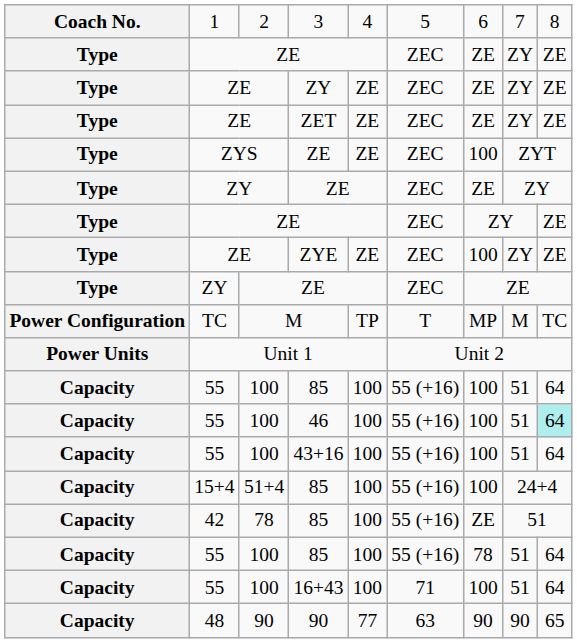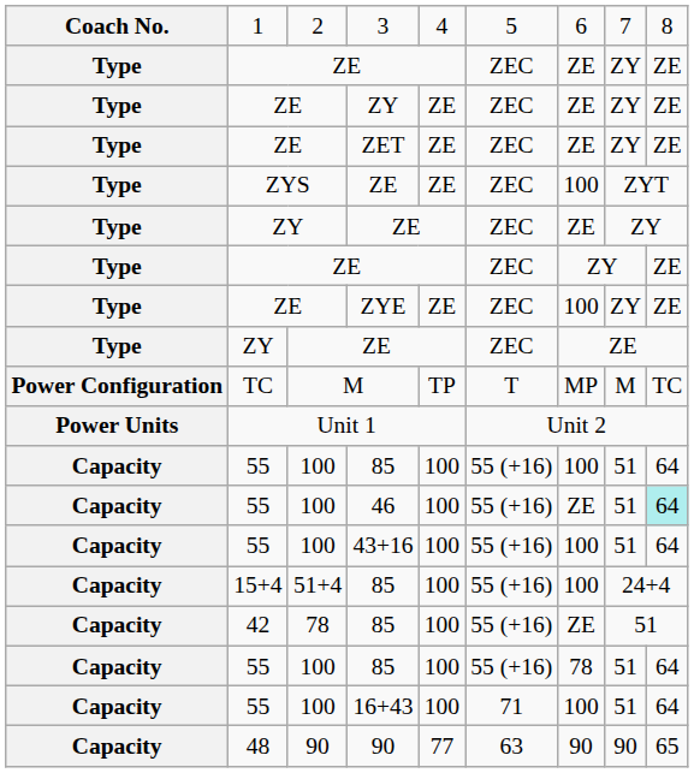46 | column 7: 100 -> ZE
